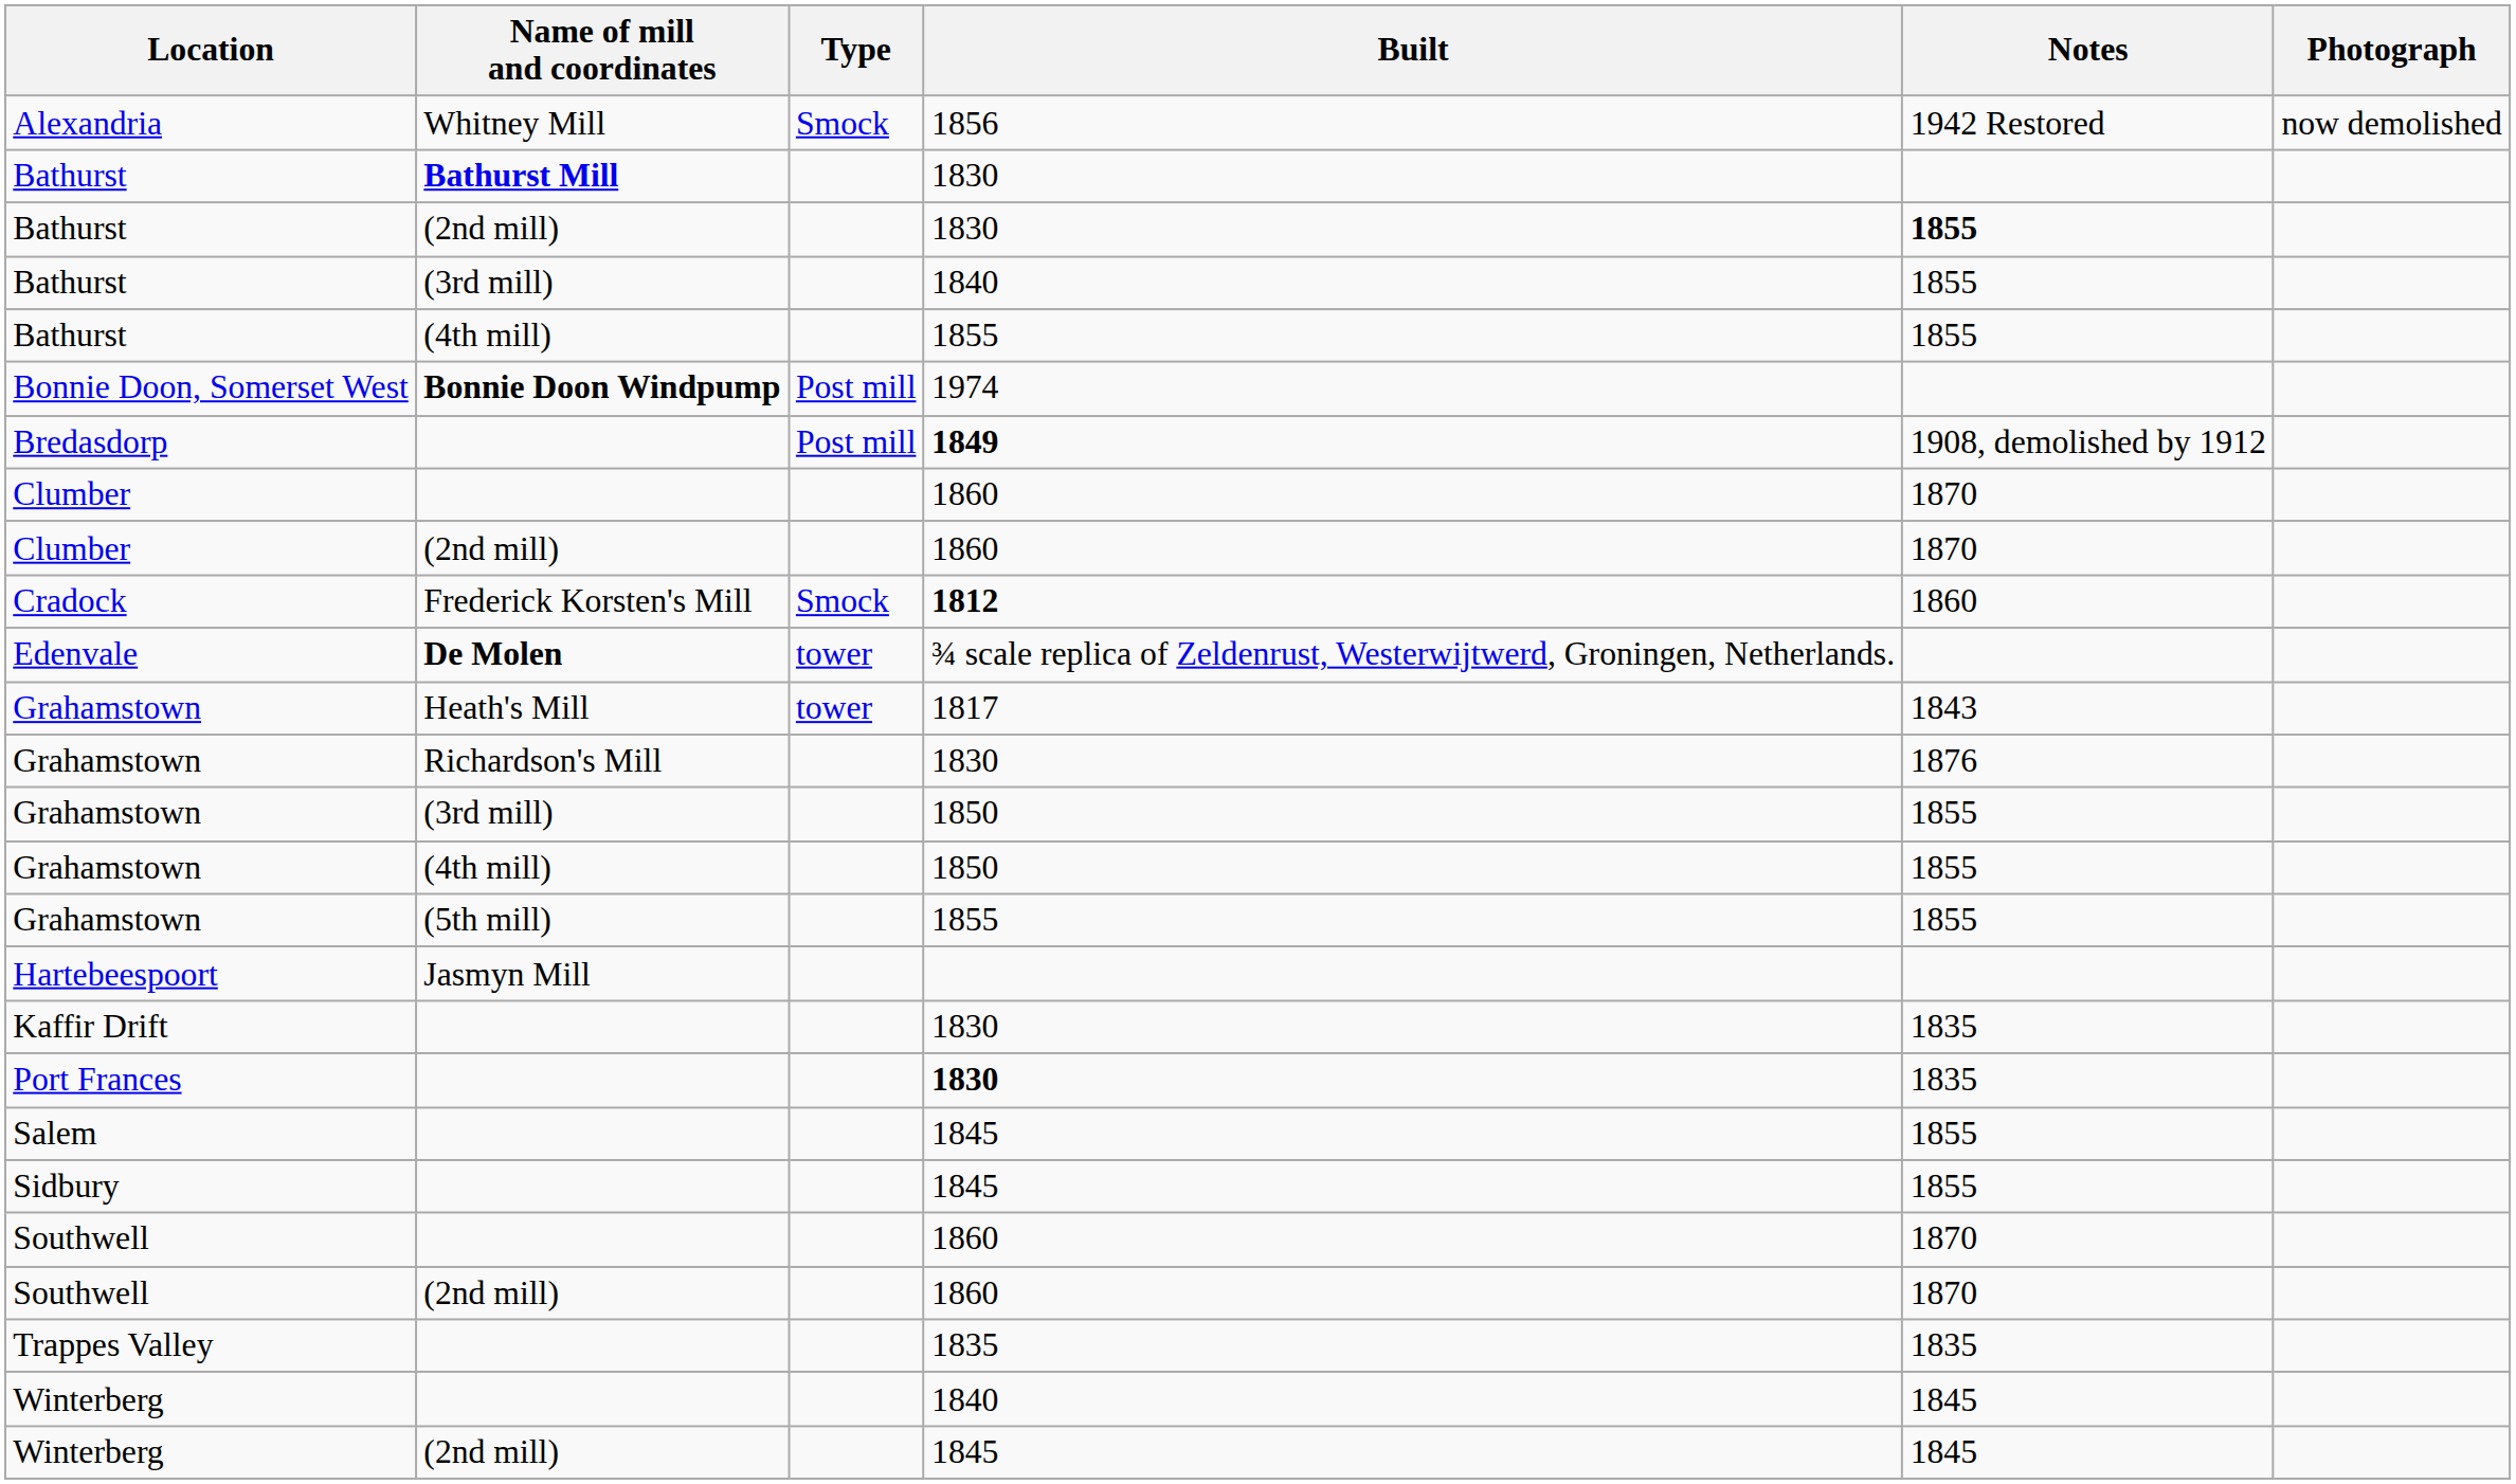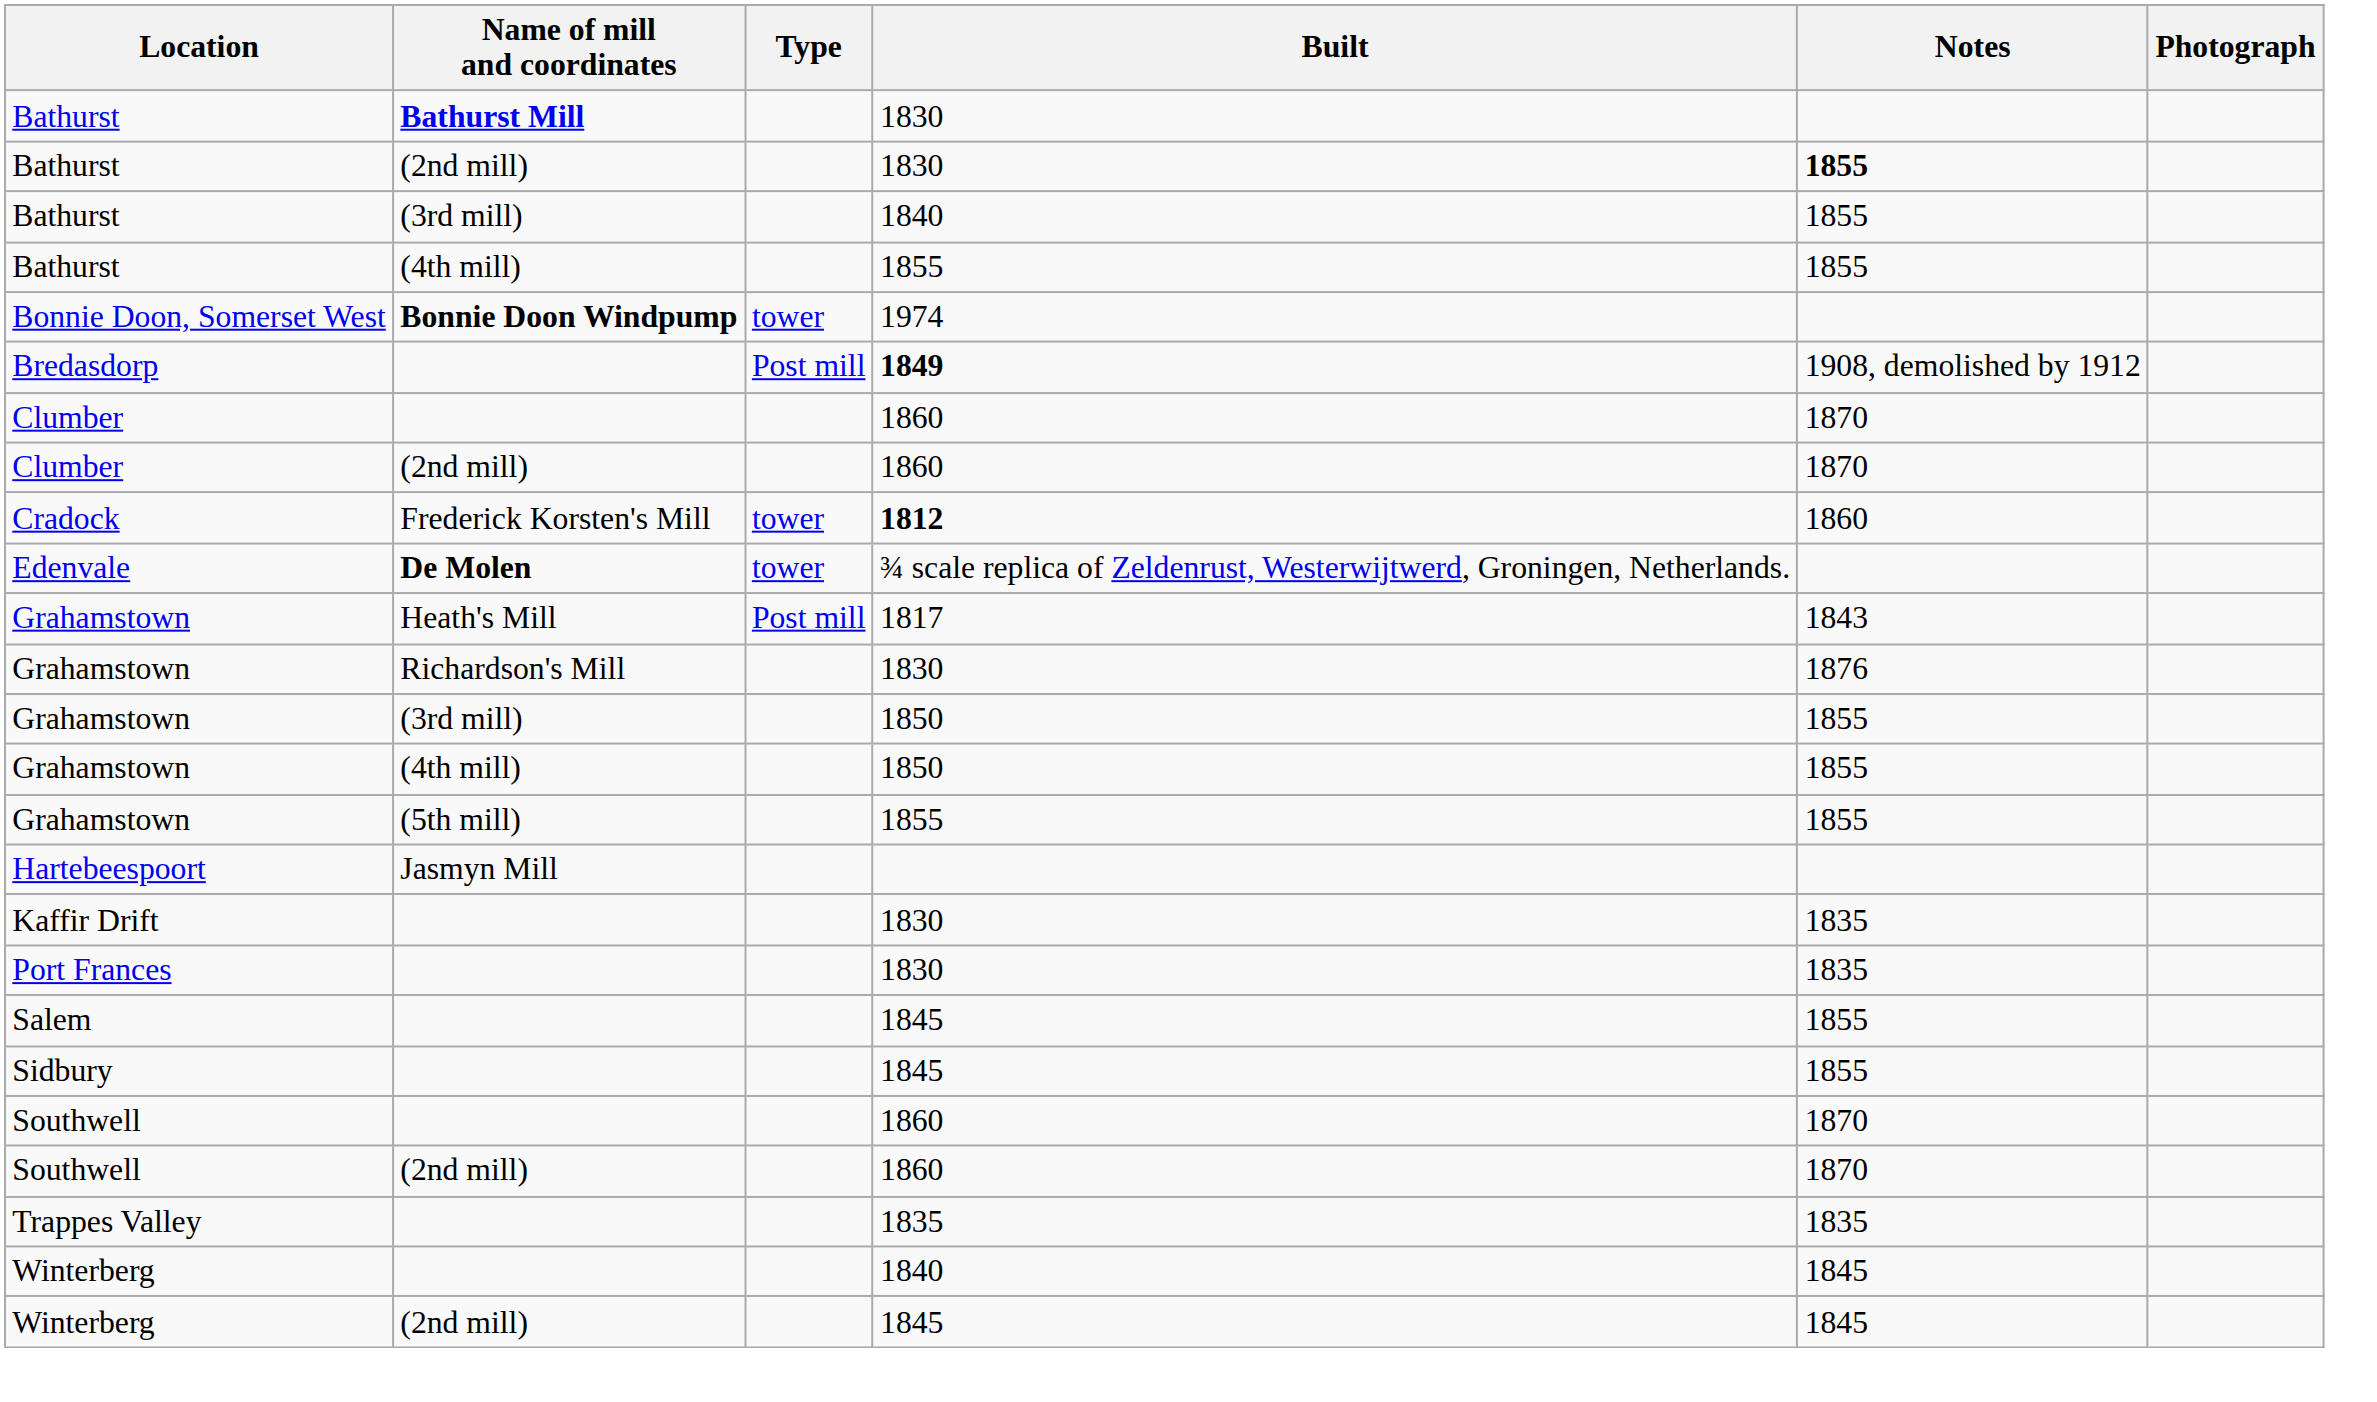- row: Alexandria | Whitney Mill | Smock | 1856 | 1942 Restored | now demolished
Bonnie Doon, Somerset West | Type: Post mill -> tower
Cradock | Type: Smock -> tower
Grahamstown / Heath's Mill | Type: tower -> Post mill
Port Frances | Built: bold -> normal
